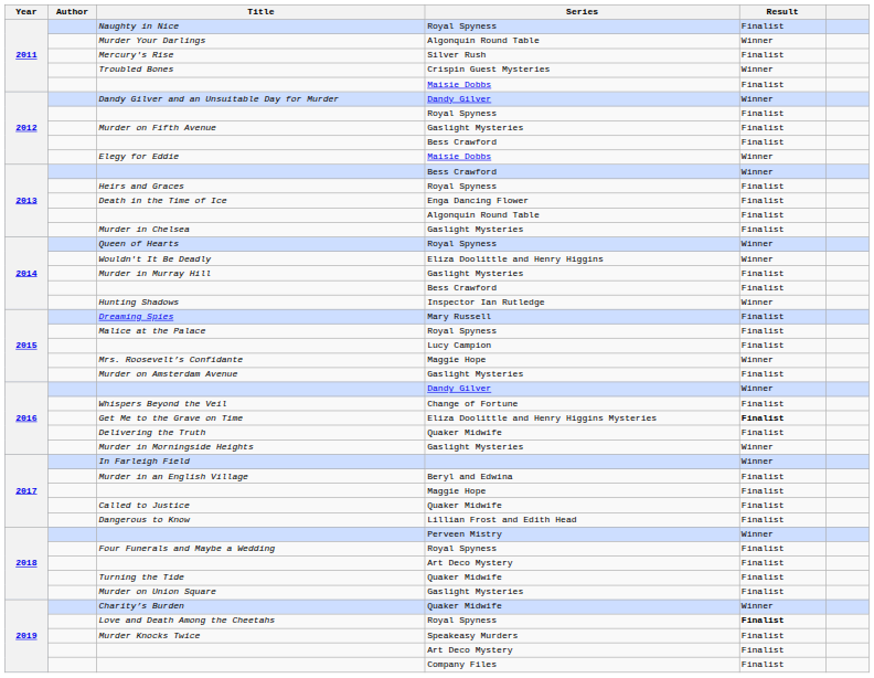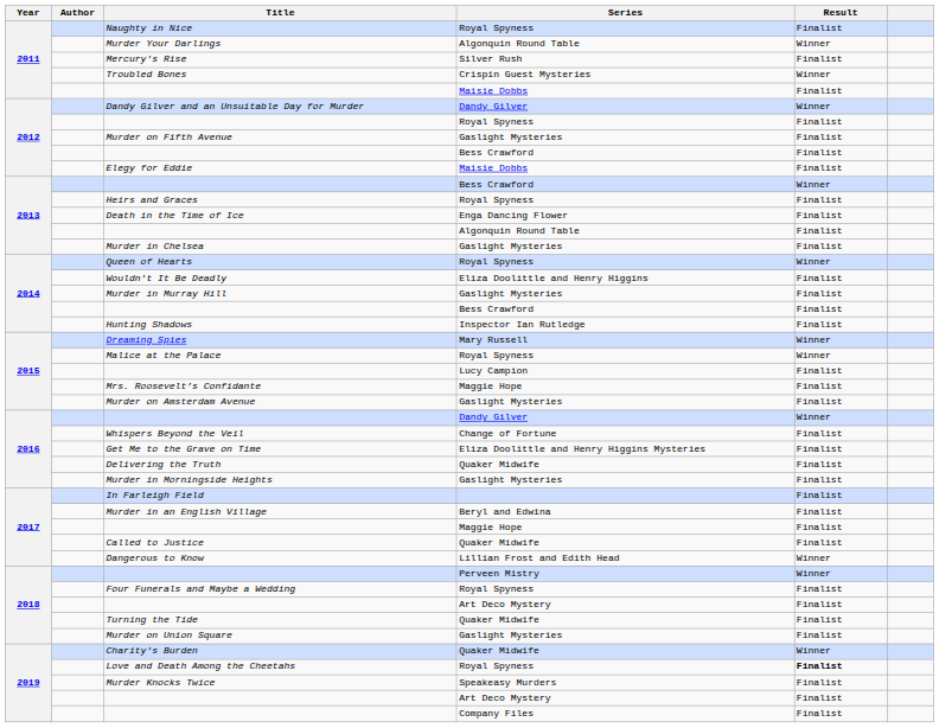Elegy for Eddie | Result: Winner -> Finalist
Wouldn't It Be Deadly | Result: Winner -> Finalist
Hunting Shadows | Result: Winner -> Finalist
Dreaming Spies | Result: Finalist -> Winner
Malice at the Palace | Result: Finalist -> Winner
Mrs. Roosevelt’s Confidante | Result: Winner -> Finalist
Get Me to the Grave on Time | Result: bold -> normal
Murder in Morningside Heights | Result: Winner -> Finalist
In Farleigh Field | Result: Winner -> Finalist
Dangerous to Know | Result: Finalist -> Winner
